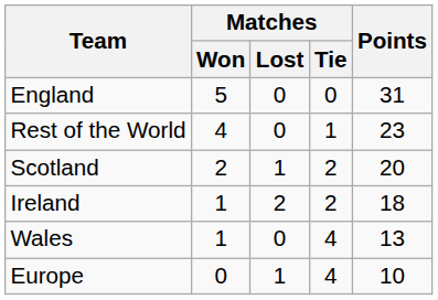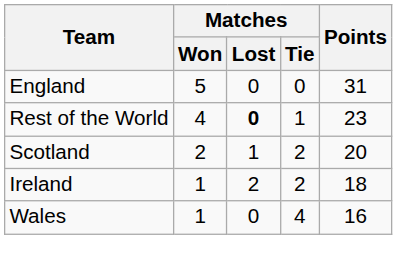Rest of the World | Matches / Lost: normal -> bold
Wales | Points: 13 -> 16
- row: Europe | 0 | 1 | 4 | 10
